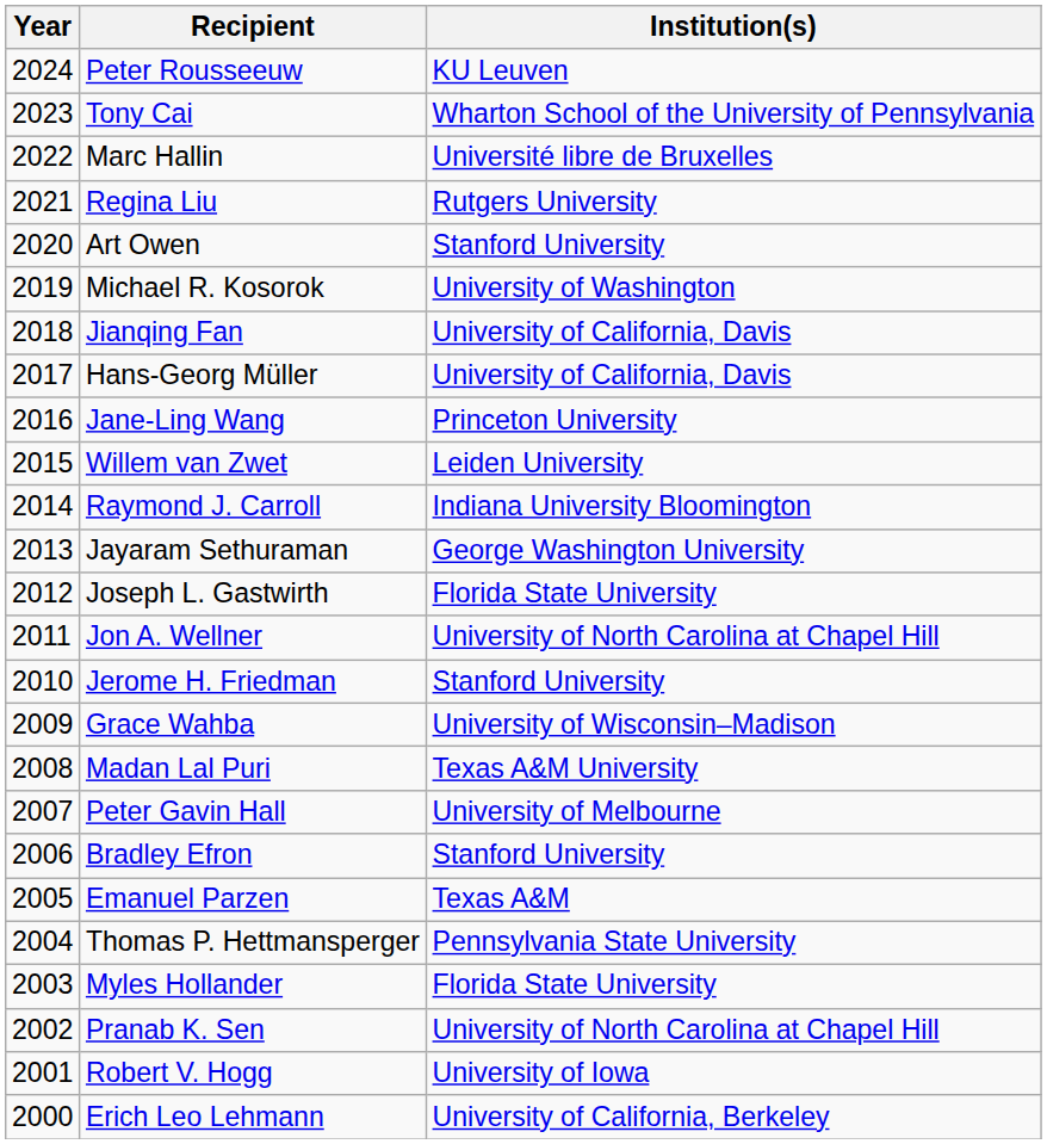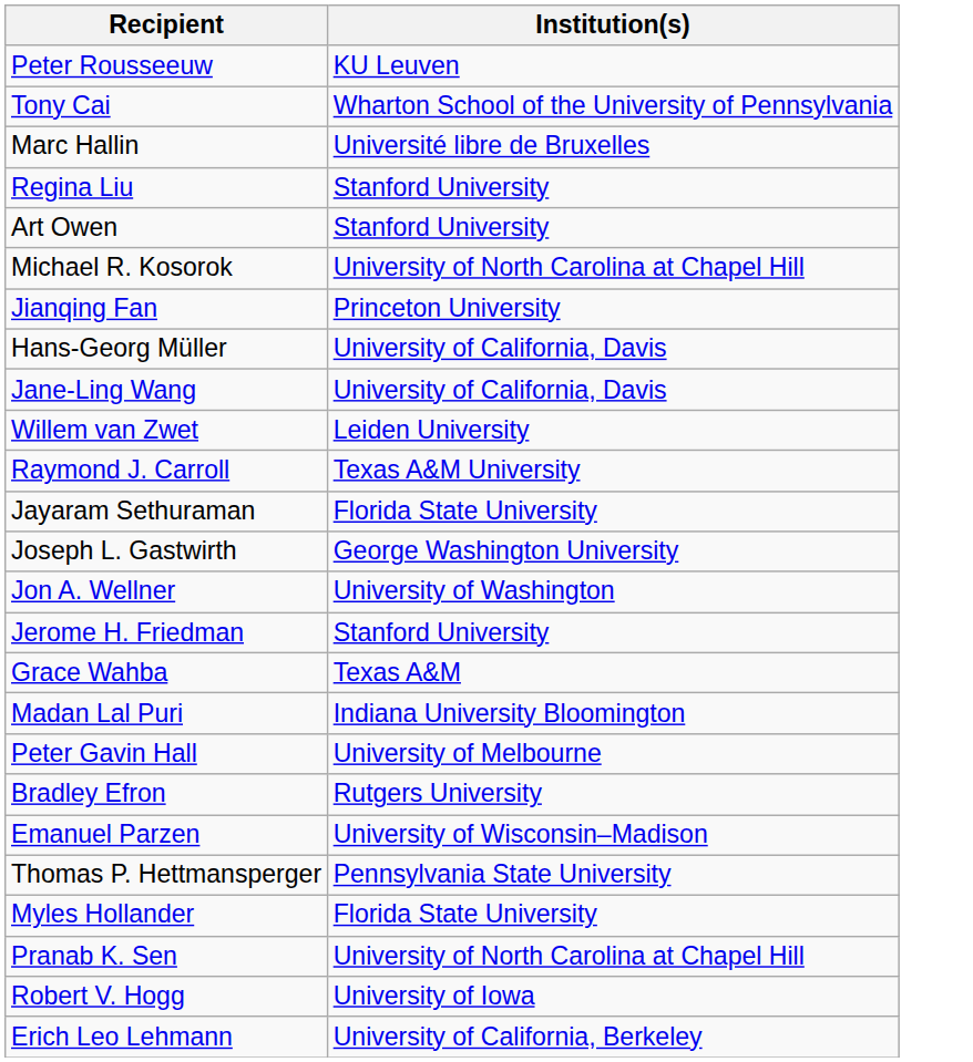- column: Year | 2024 | 2023 | 2022 | 2021 | 2020 | 2019 | 2018 | 2017 | 2016 | 2015 | 2014 | 2013 | 2012 | 2011 | 2010 | 2009 | 2008 | 2007 | 2006 | 2005 | 2004 | 2003 | 2002 | 2001 | 2000
Regina Liu | Institution(s): Rutgers University -> Stanford University
Michael R. Kosorok | Institution(s): University of Washington -> University of North Carolina at Chapel Hill
Jianqing Fan | Institution(s): University of California, Davis -> Princeton University
Jane-Ling Wang | Institution(s): Princeton University -> University of California, Davis
Raymond J. Carroll | Institution(s): Indiana University Bloomington -> Texas A&M University
Jayaram Sethuraman | Institution(s): George Washington University -> Florida State University
Joseph L. Gastwirth | Institution(s): Florida State University -> George Washington University
Jon A. Wellner | Institution(s): University of North Carolina at Chapel Hill -> University of Washington
Grace Wahba | Institution(s): University of Wisconsin–Madison -> Texas A&M
Madan Lal Puri | Institution(s): Texas A&M University -> Indiana University Bloomington
Bradley Efron | Institution(s): Stanford University -> Rutgers University
Emanuel Parzen | Institution(s): Texas A&M -> University of Wisconsin–Madison
